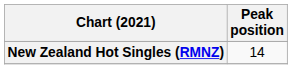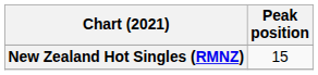New Zealand Hot Singles (RMNZ) | Peak position: 14 -> 15
